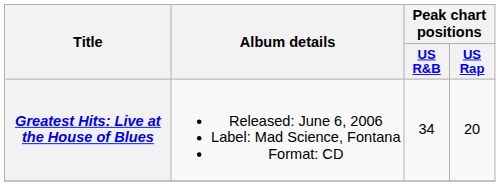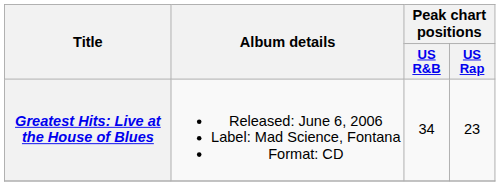Greatest Hits: Live at the House of Blues | Peak chart positions / US Rap: 20 -> 23
